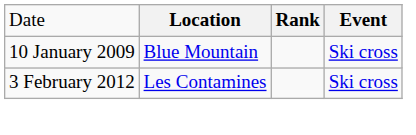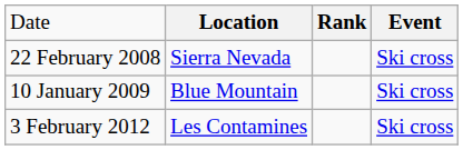+ row: 22 February 2008 | Sierra Nevada | Ski cross
